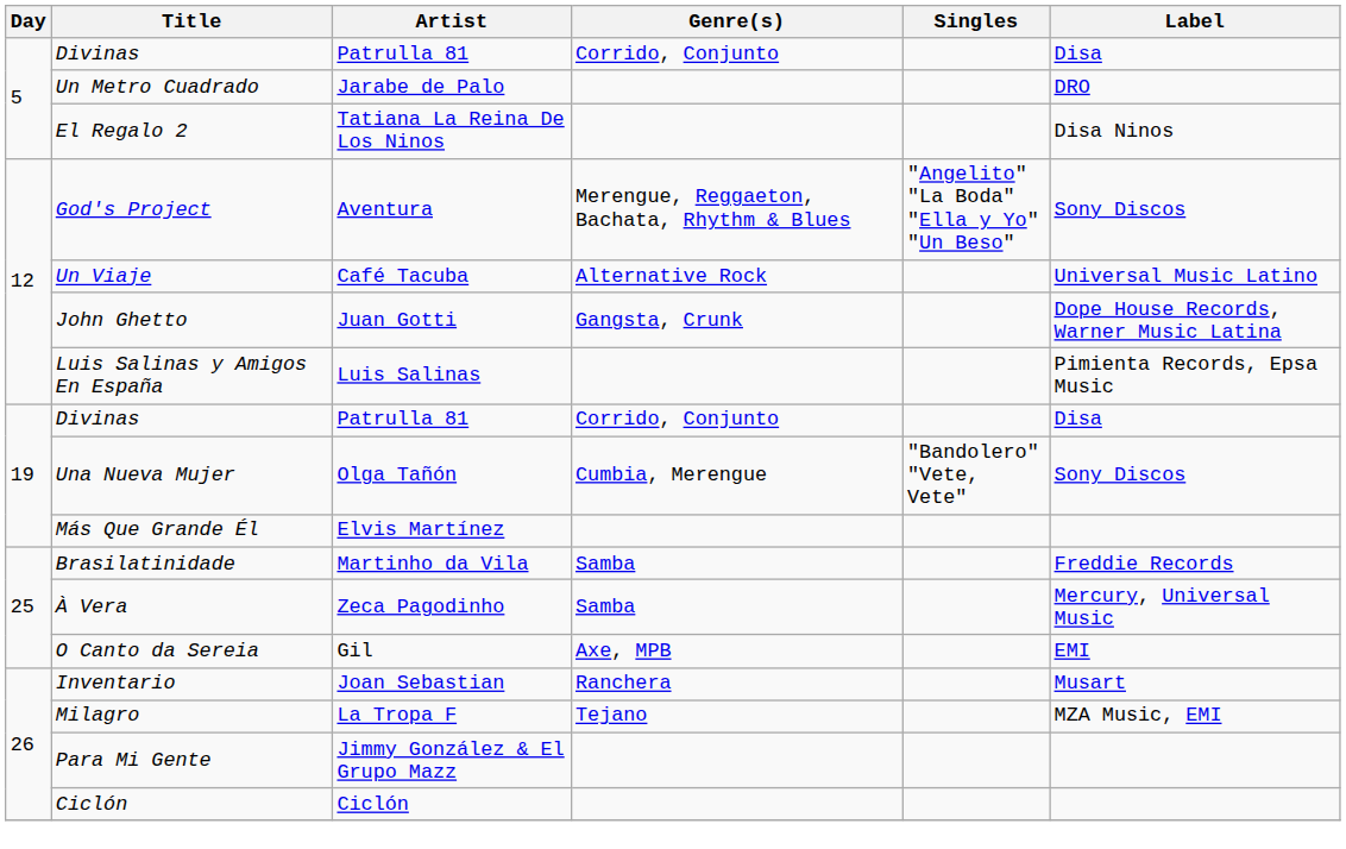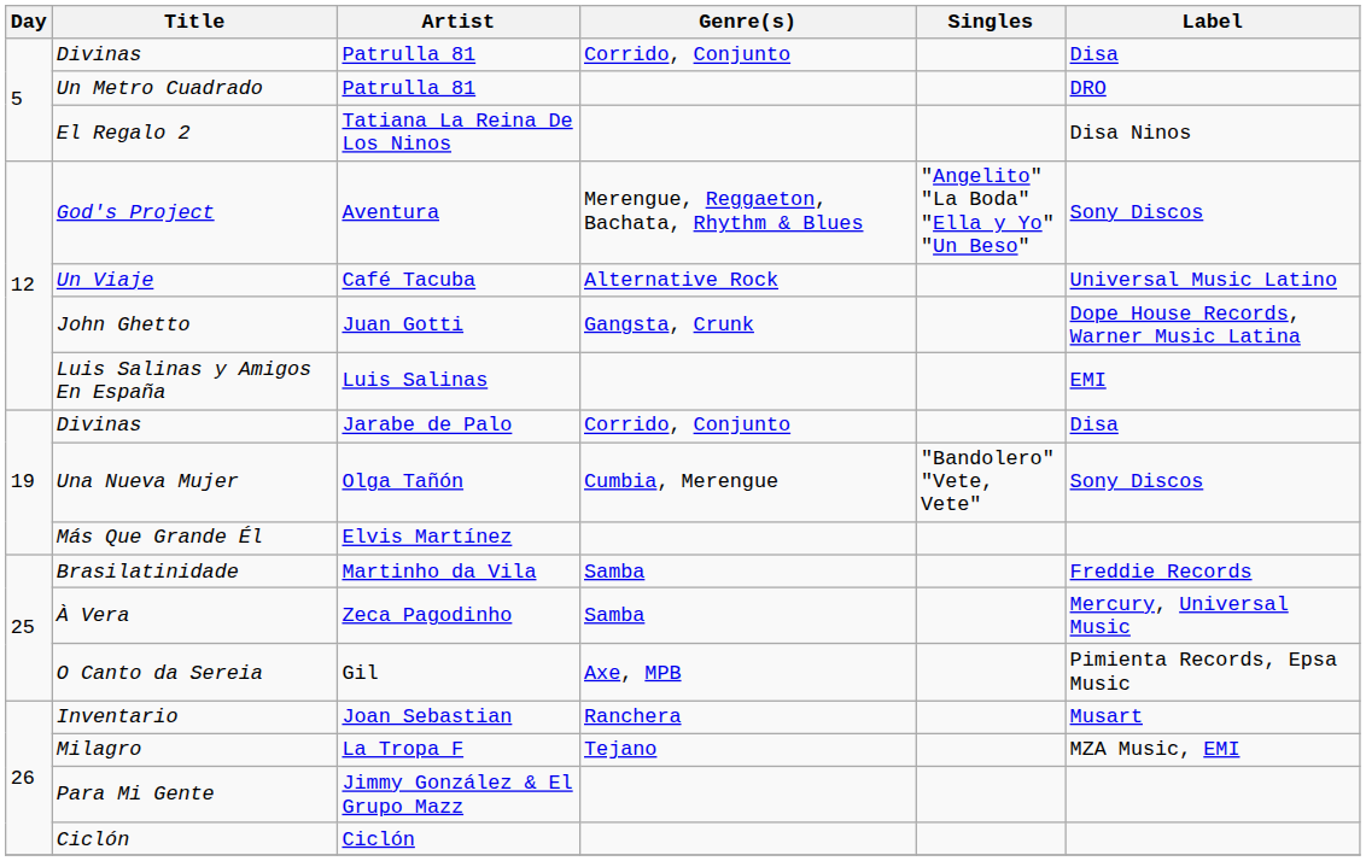Un Metro Cuadrado | Artist: Jarabe de Palo -> Patrulla 81
Luis Salinas y Amigos En España | Label: Pimienta Records, Epsa Music -> EMI
19 / Divinas | Artist: Patrulla 81 -> Jarabe de Palo
O Canto da Sereia | Label: EMI -> Pimienta Records, Epsa Music
